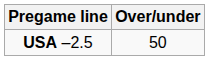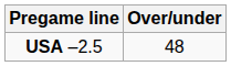USA –2.5 | Over/under: 50 -> 48
